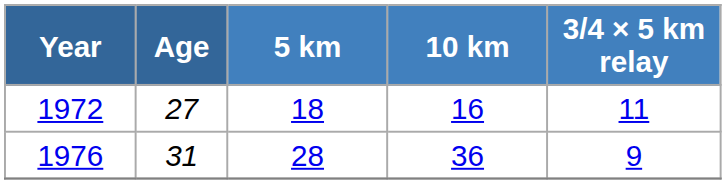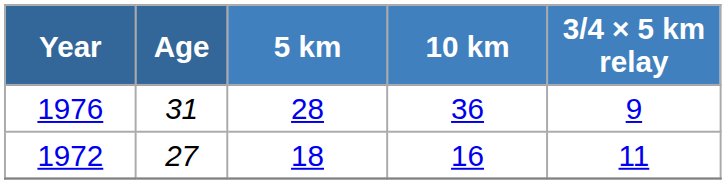rows swapped: 1972 <-> 1976
